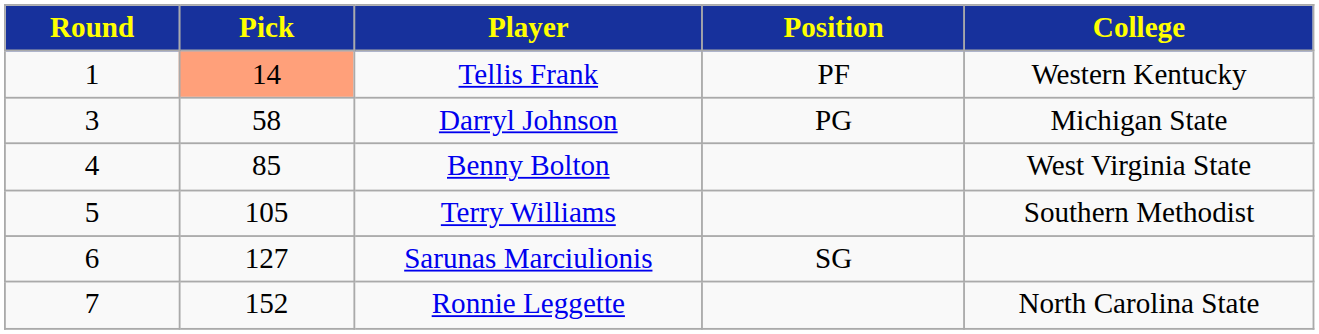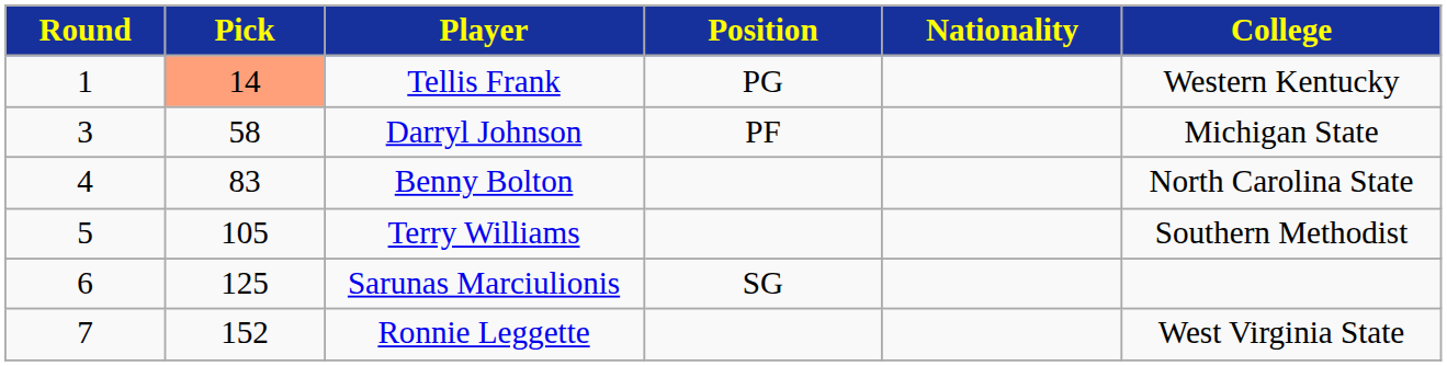+ column: Nationality
Tellis Frank | Position: PF -> PG
Darryl Johnson | Position: PG -> PF
Benny Bolton | Pick: 85 -> 83
Benny Bolton | College: West Virginia State -> North Carolina State
Sarunas Marciulionis | Pick: 127 -> 125
Ronnie Leggette | College: North Carolina State -> West Virginia State
